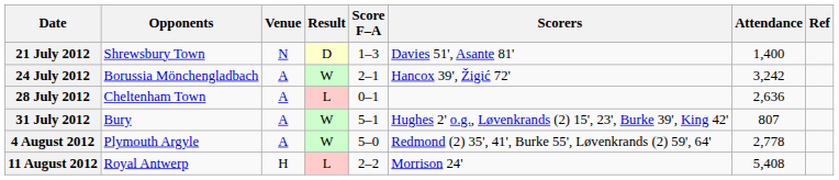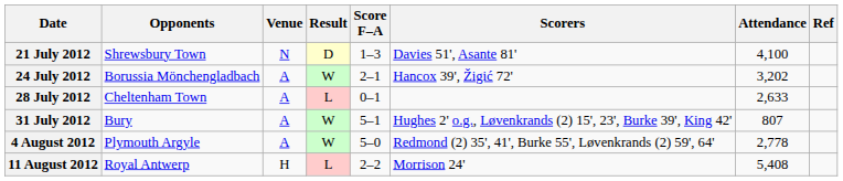21 July 2012 | Attendance: 1,400 -> 4,100
24 July 2012 | Attendance: 3,242 -> 3,202
28 July 2012 | Attendance: 2,636 -> 2,633
